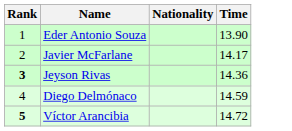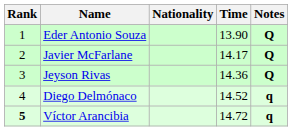+ column: Notes | Q | Q | Q | q | q
Jeyson Rivas | Rank: bold -> normal
Diego Delmónaco | Time: 14.59 -> 14.52
